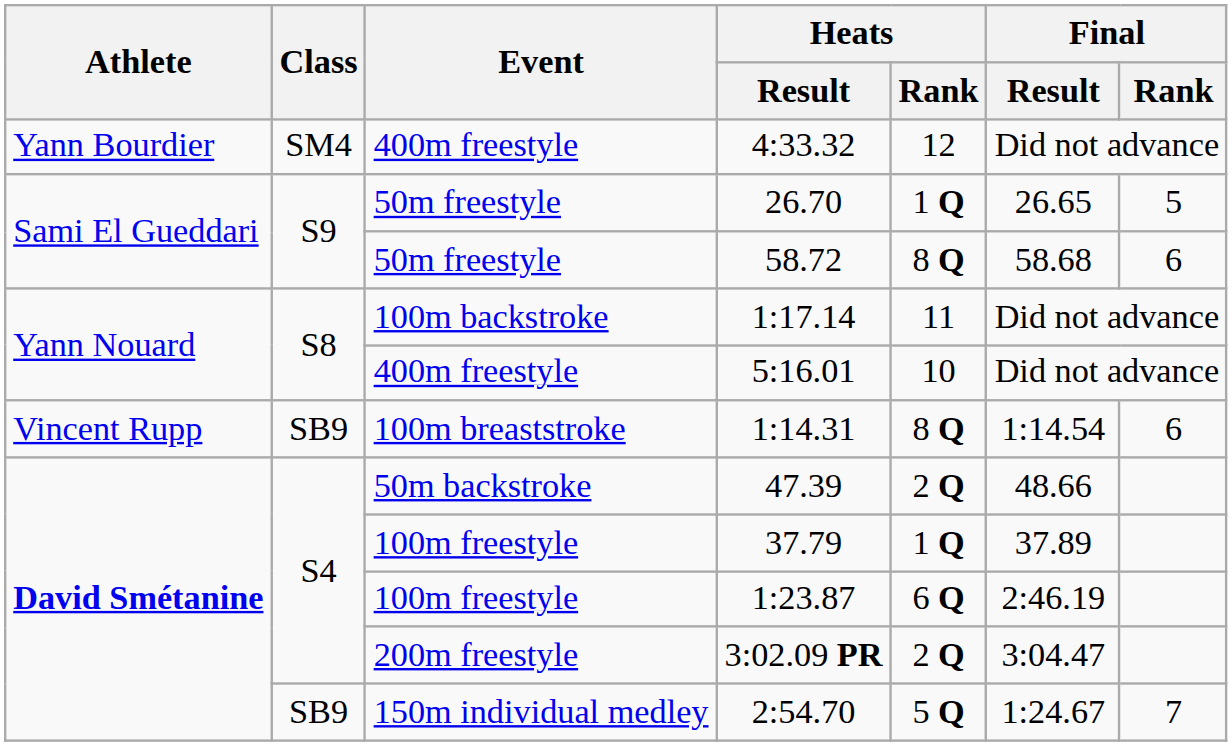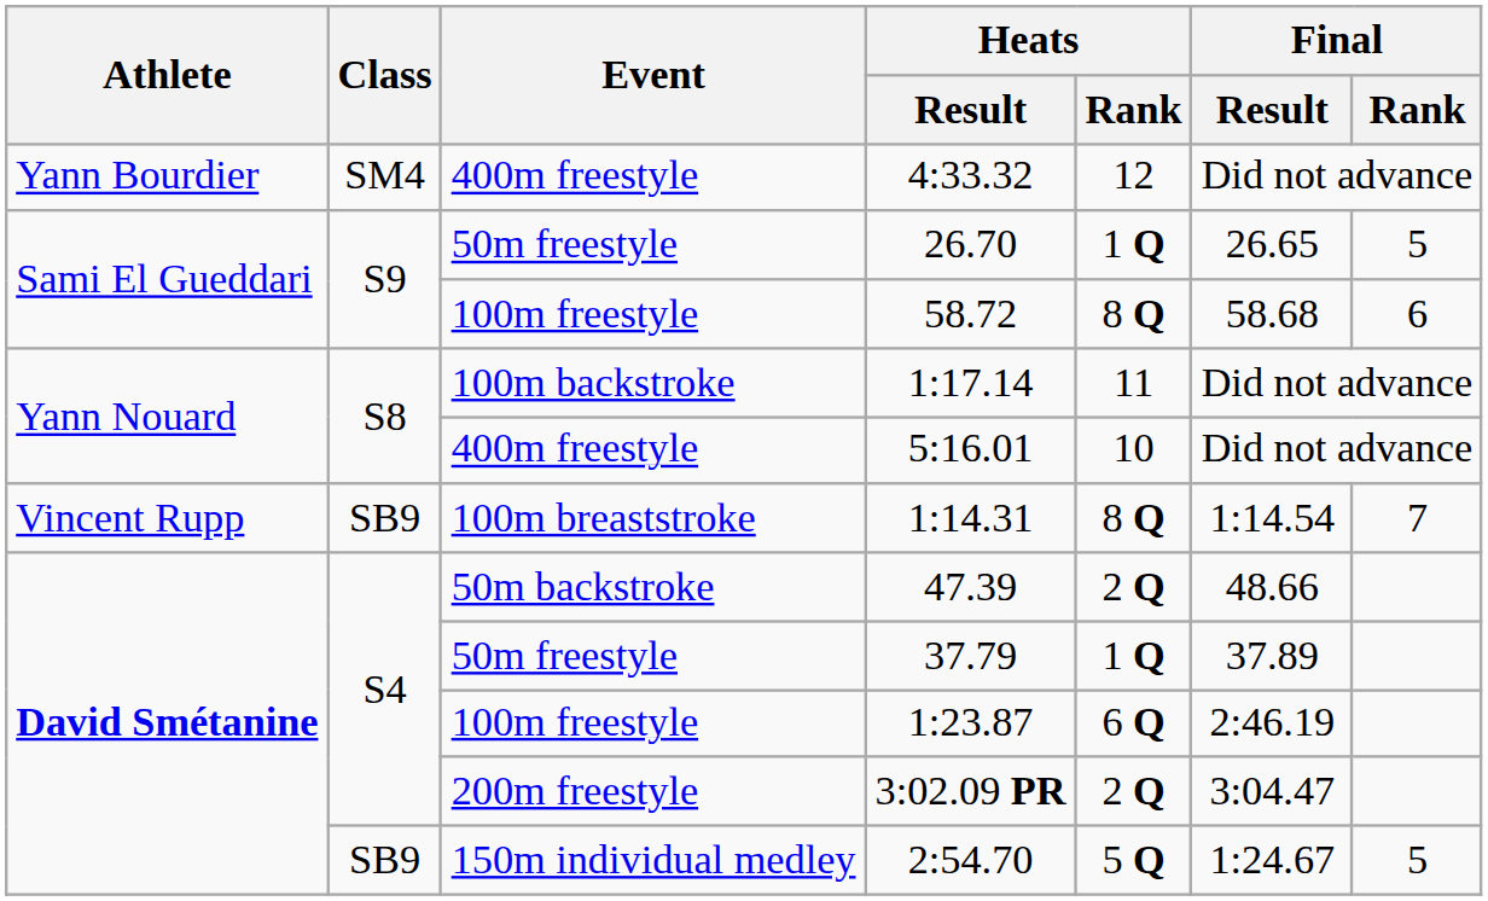58.72 | Event: 50m freestyle -> 100m freestyle
1:14.31 | Final / Rank: 6 -> 7
37.79 | Event: 100m freestyle -> 50m freestyle
2:54.70 | Final / Rank: 7 -> 5
